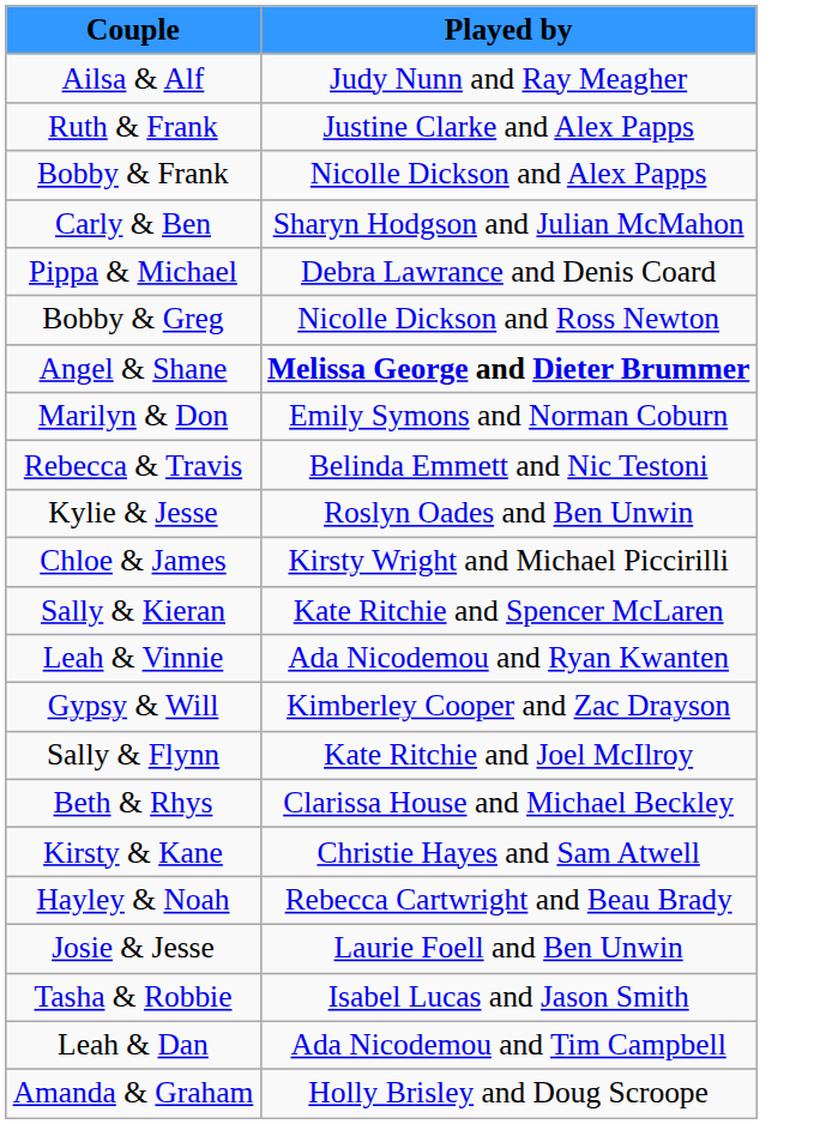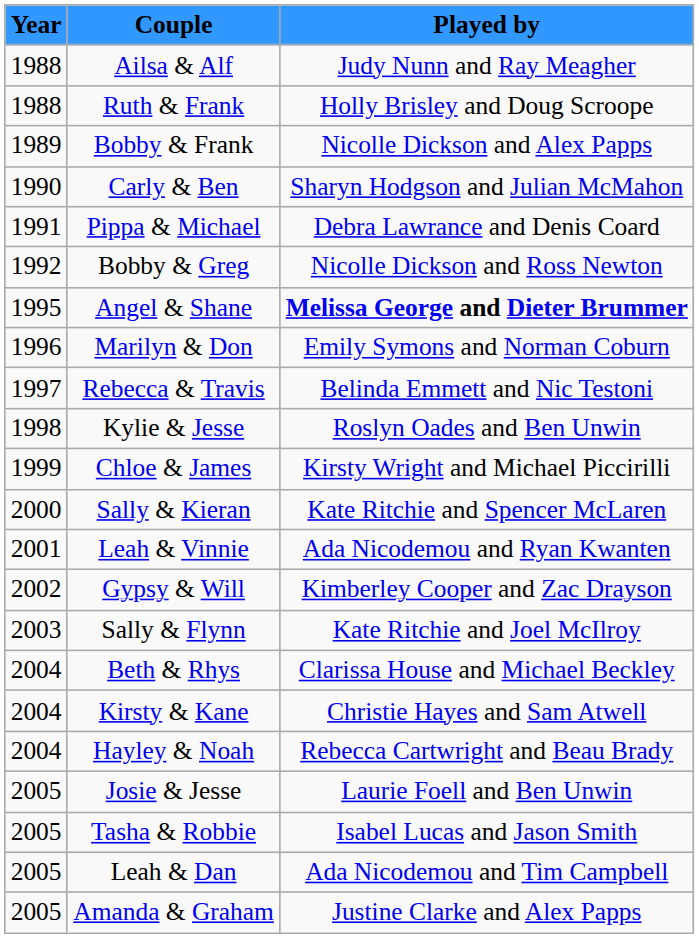+ column: Year | 1988 | 1988 | 1989 | 1990 | 1991 | 1992 | 1995 | 1996 | 1997 | 1998 | 1999 | 2000 | 2001 | 2002 | 2003 | 2004 | 2004 | 2004 | 2005 | 2005 | 2005 | 2005
Ruth & Frank | Played by: Justine Clarke and Alex Papps -> Holly Brisley and Doug Scroope
Amanda & Graham | Played by: Holly Brisley and Doug Scroope -> Justine Clarke and Alex Papps
